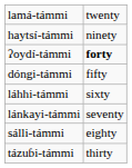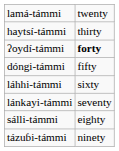haytsí-támmi | column 2: ninety -> thirty
tázuɓi-támmi | column 2: thirty -> ninety
